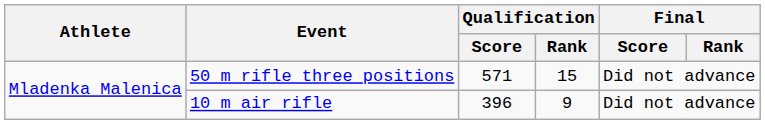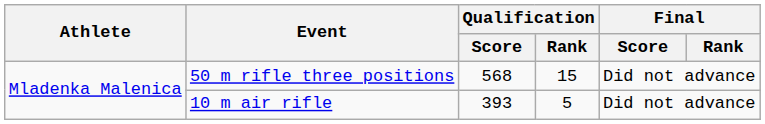50 m rifle three positions | Qualification / Score: 571 -> 568
10 m air rifle | Qualification / Score: 396 -> 393
10 m air rifle | Qualification / Rank: 9 -> 5
